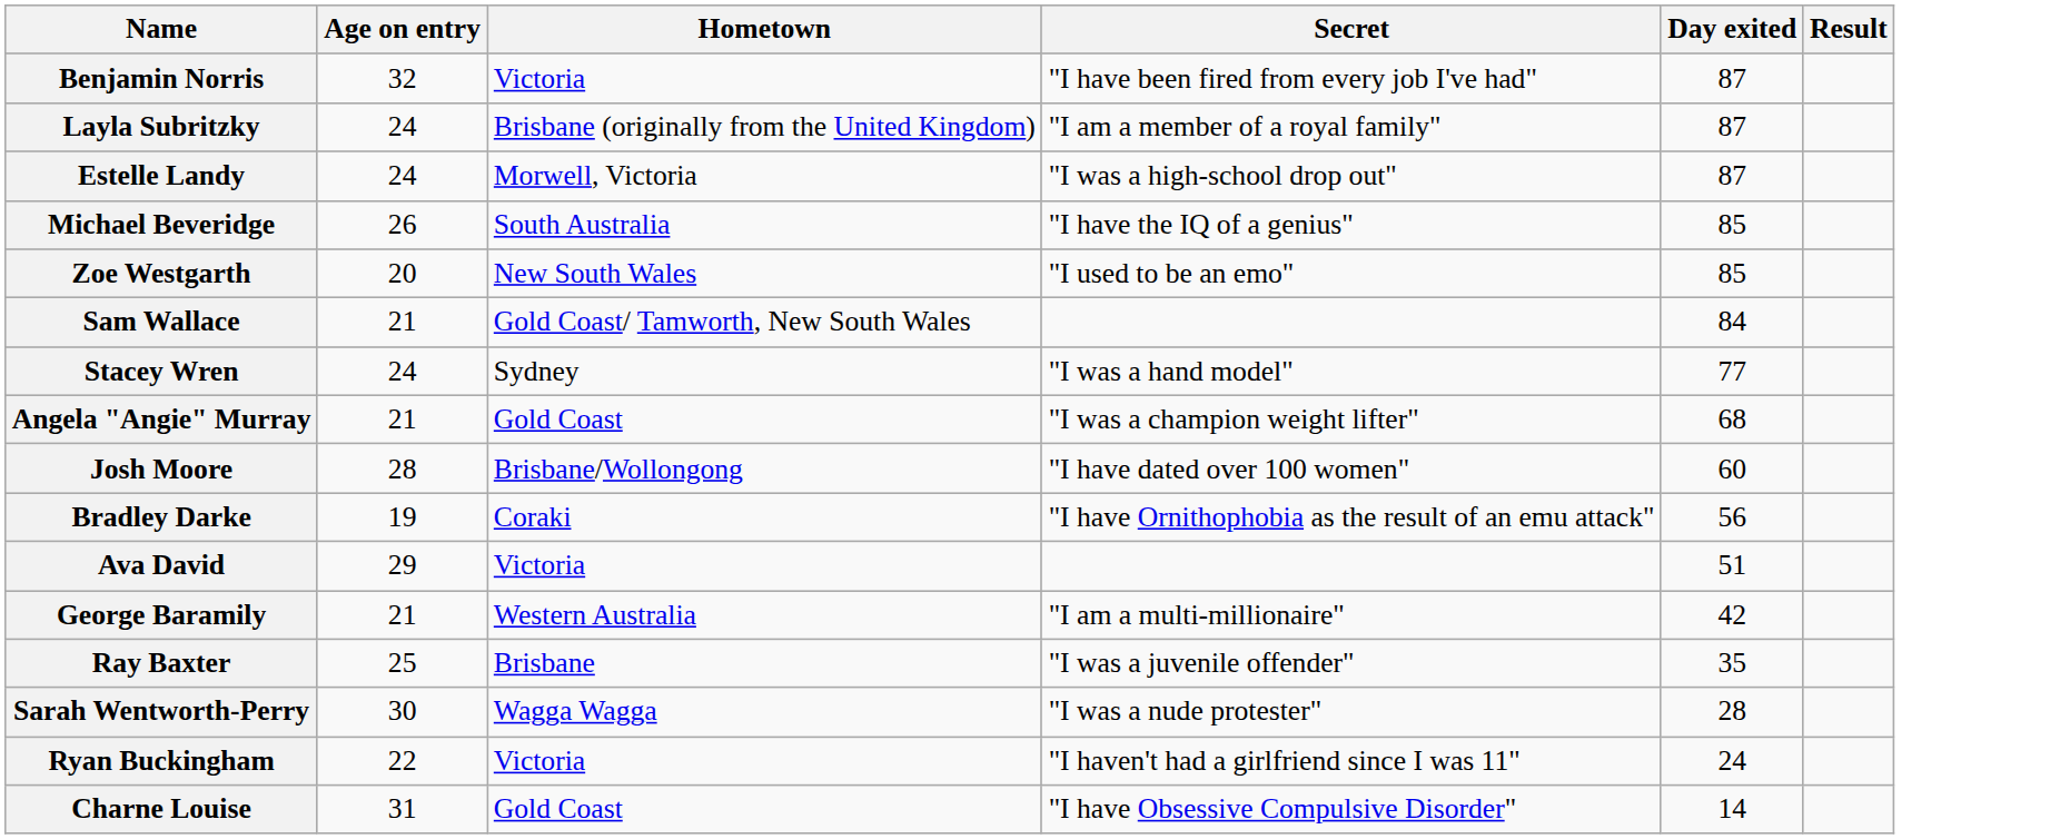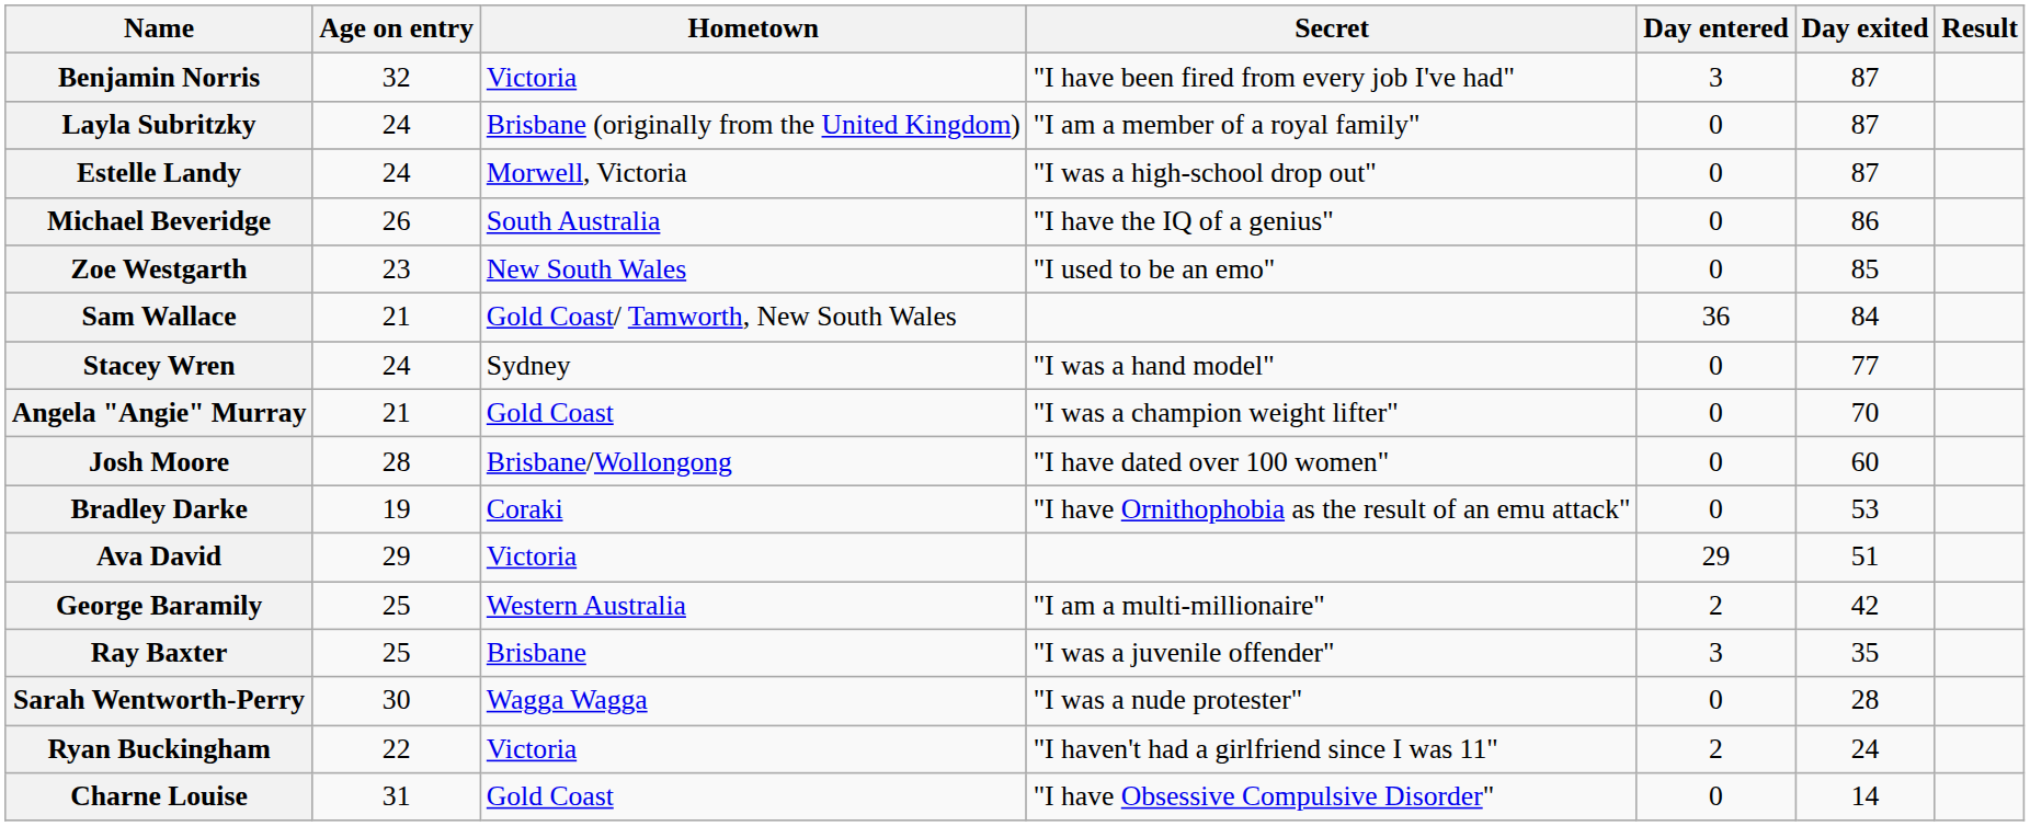+ column: Day entered | 3 | 0 | 0 | 0 | 0 | 36 | 0 | 0 | 0 | 0 | 29 | 2 | 3 | 0 | 2 | 0
Michael Beveridge | Day exited: 85 -> 86
Zoe Westgarth | Age on entry: 20 -> 23
Angela "Angie" Murray | Day exited: 68 -> 70
Bradley Darke | Day exited: 56 -> 53
George Baramily | Age on entry: 21 -> 25
